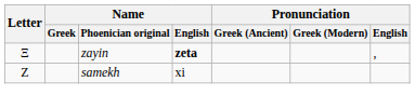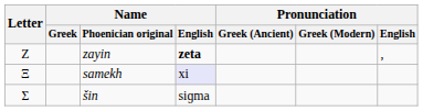zayin | Letter: Ξ -> Ζ
samekh | Letter: Ζ -> Ξ
samekh | Name / English: no background -> lavender background
+ row: Σ | šin | siɡma
